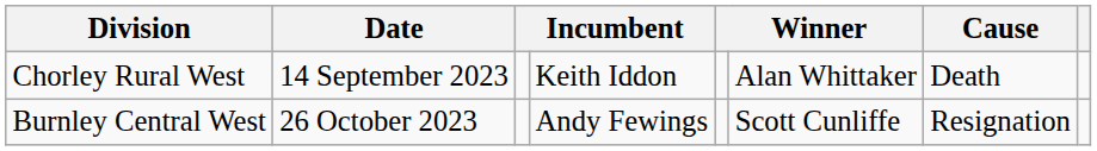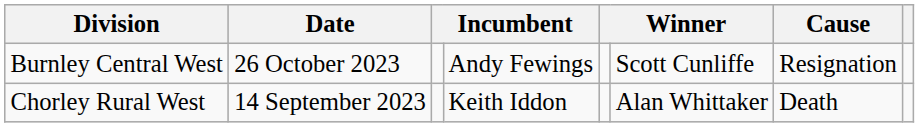rows swapped: Chorley Rural West <-> Burnley Central West
